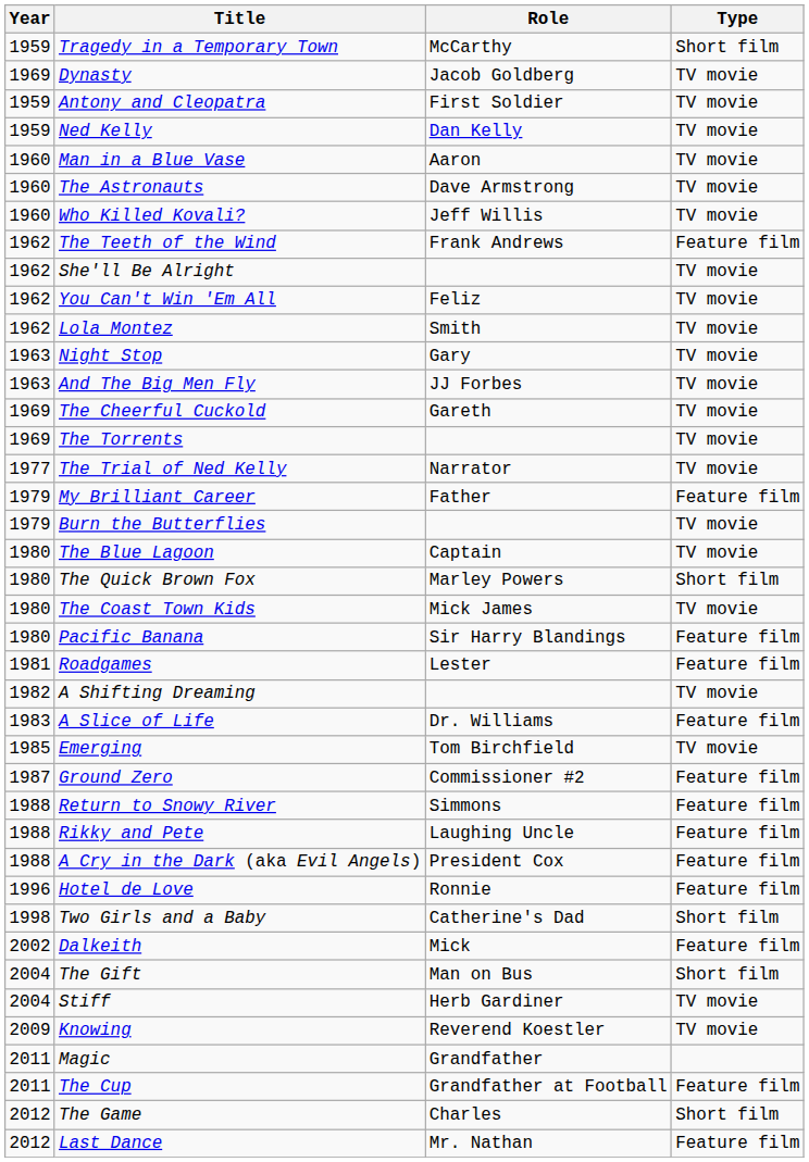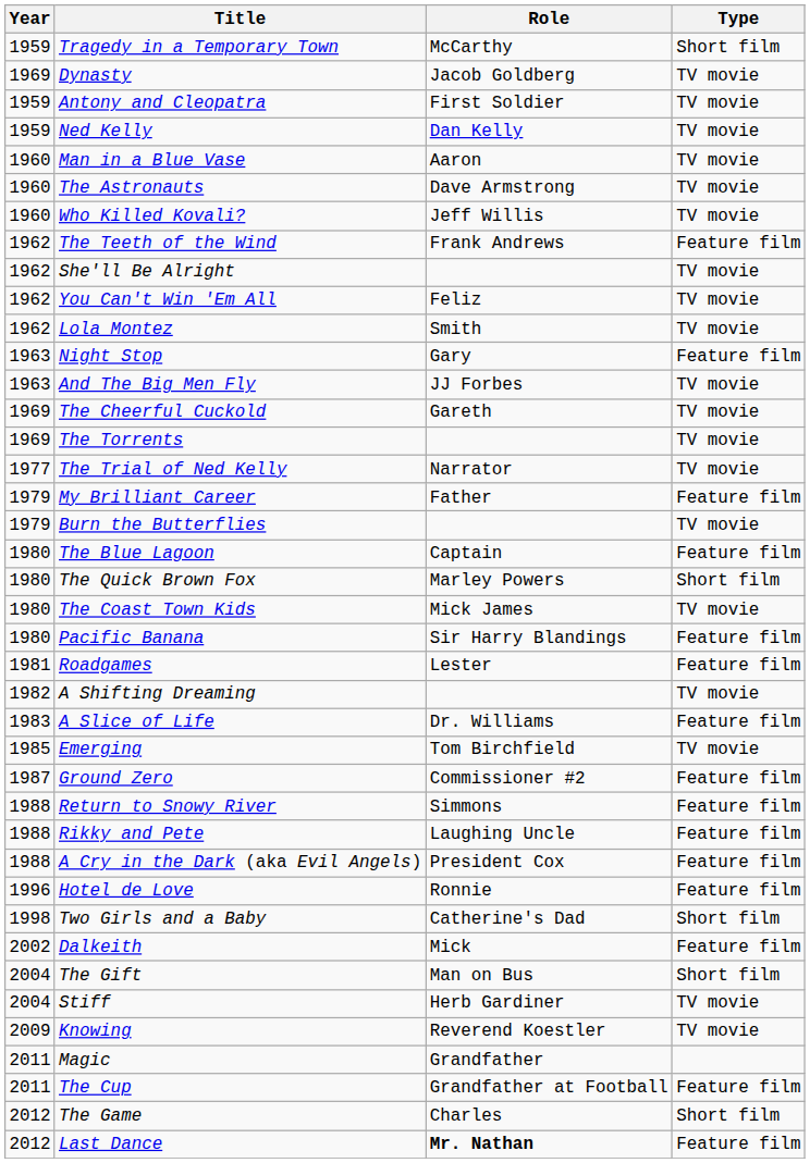Night Stop | Type: TV movie -> Feature film
The Blue Lagoon | Type: TV movie -> Feature film
Last Dance | Role: normal -> bold
